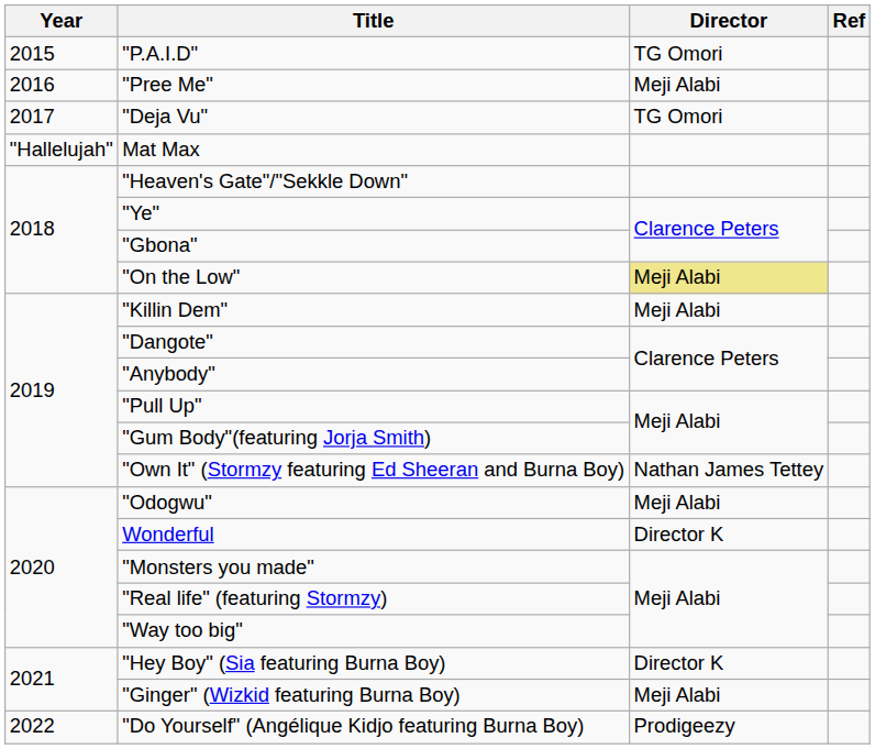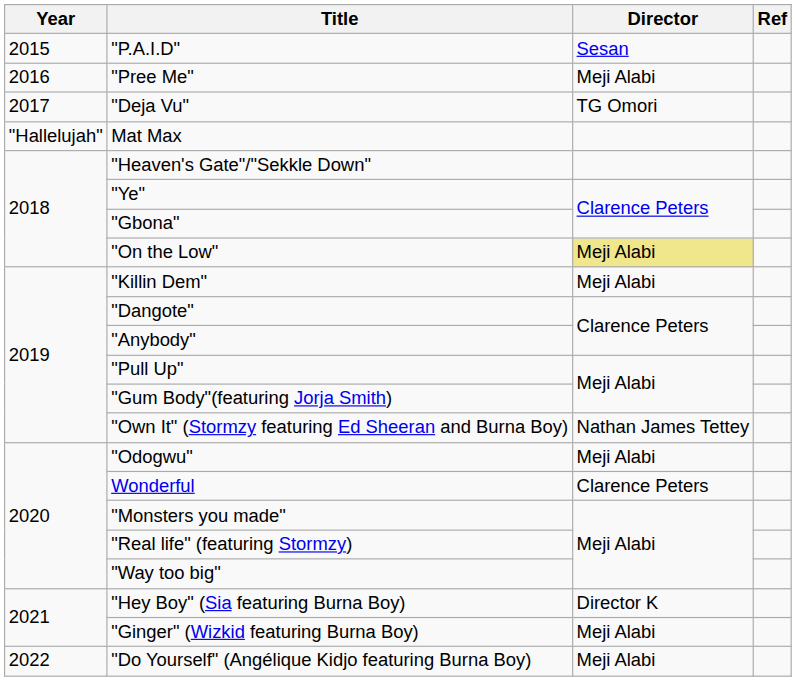"P.A.I.D" | Director: TG Omori -> Sesan
Wonderful | Director: Director K -> Clarence Peters
"Do Yourself" (Angélique Kidjo featuring Burna Boy) | Director: Prodigeezy -> Meji Alabi
